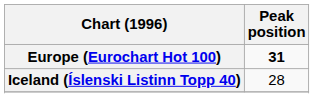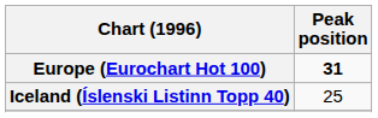Iceland (Íslenski Listinn Topp 40) | Peak position: 28 -> 25
